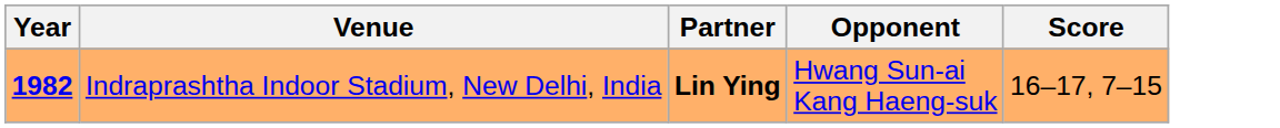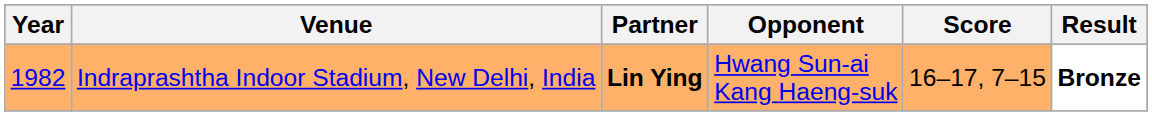+ column: Result | Bronze
Indraprashtha Indoor Stadium, New Delhi, India | Year: bold -> normal
